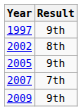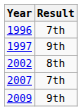+ row: 1996 | 7th
- row: 2005 | 9th
